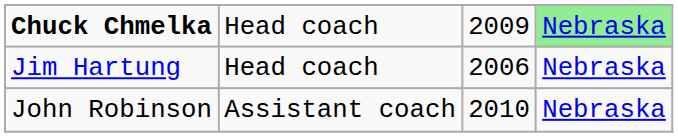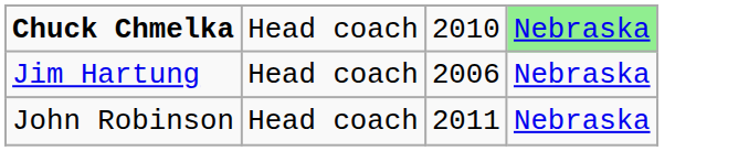Chuck Chmelka | column 3: 2009 -> 2010
John Robinson | column 2: Assistant coach -> Head coach
John Robinson | column 3: 2010 -> 2011
